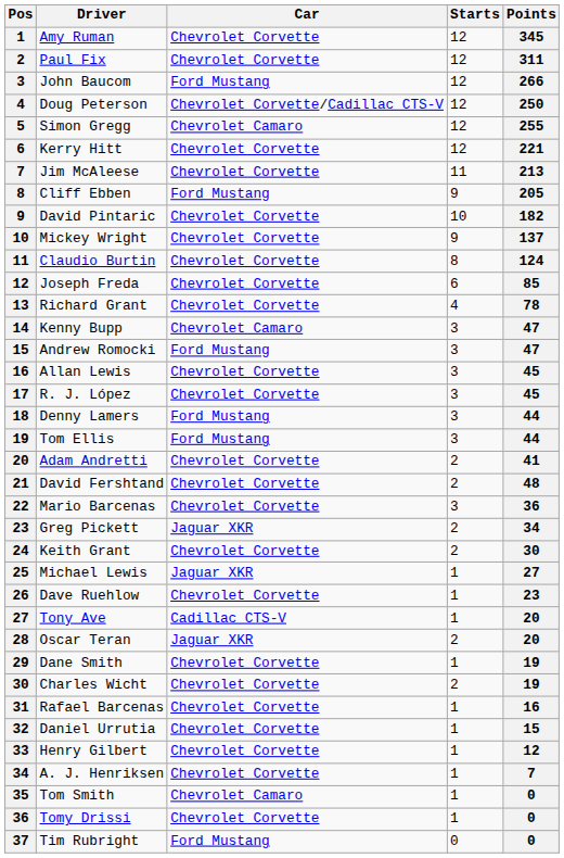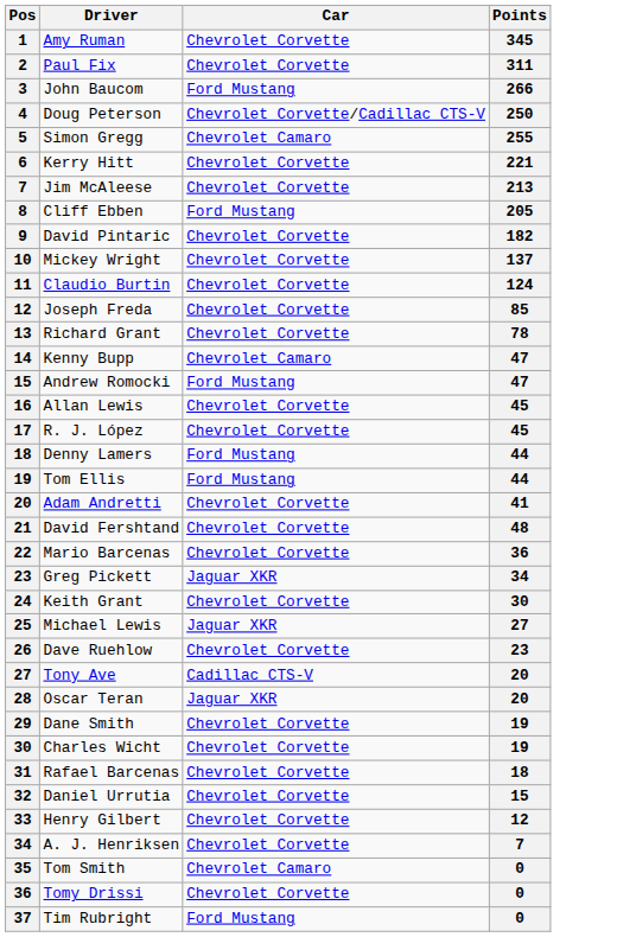- column: Starts | 12 | 12 | 12 | 12 | 12 | 12 | 11 | 9 | 10 | 9 | 8 | 6 | 4 | 3 | 3 | 3 | 3 | 3 | 3 | 2 | 2 | 3 | 2 | 2 | 1 | 1 | 1 | 2 | 1 | 2 | 1 | 1 | 1 | 1 | 1 | 1 | 0
Rafael Barcenas | Points: 16 -> 18
